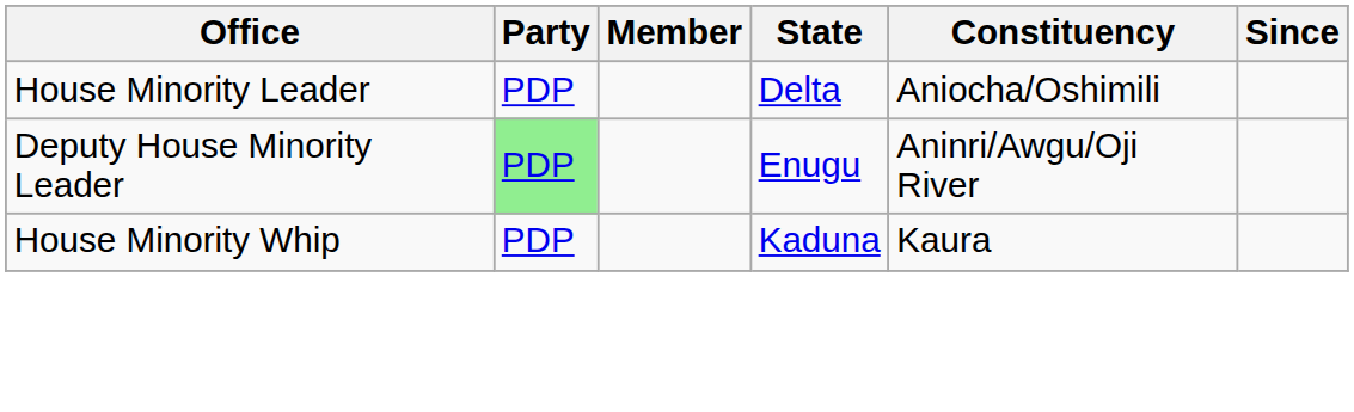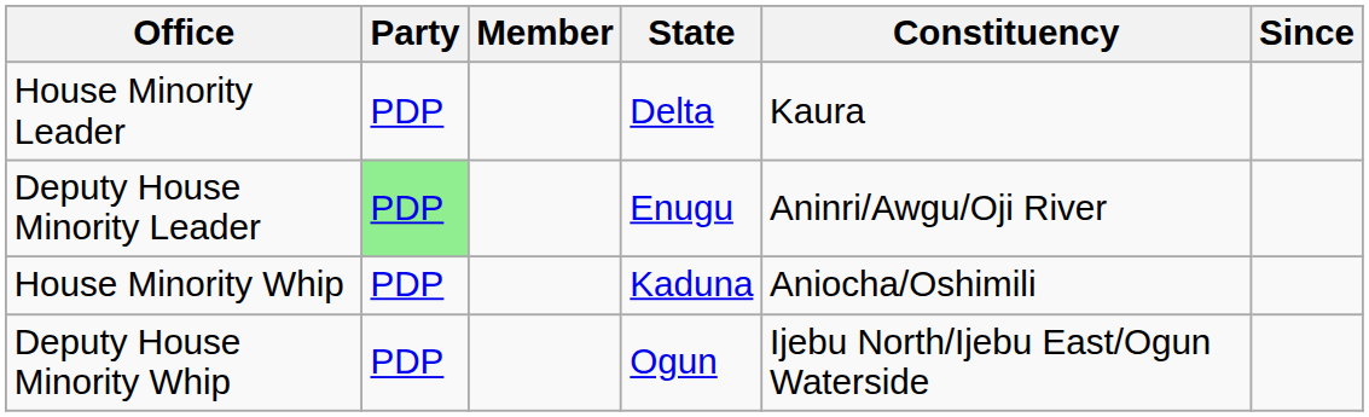House Minority Leader | Constituency: Aniocha/Oshimili -> Kaura
House Minority Whip | Constituency: Kaura -> Aniocha/Oshimili
+ row: Deputy House Minority Whip | PDP | Ogun | Ijebu North/Ijebu East/Ogun Waterside
